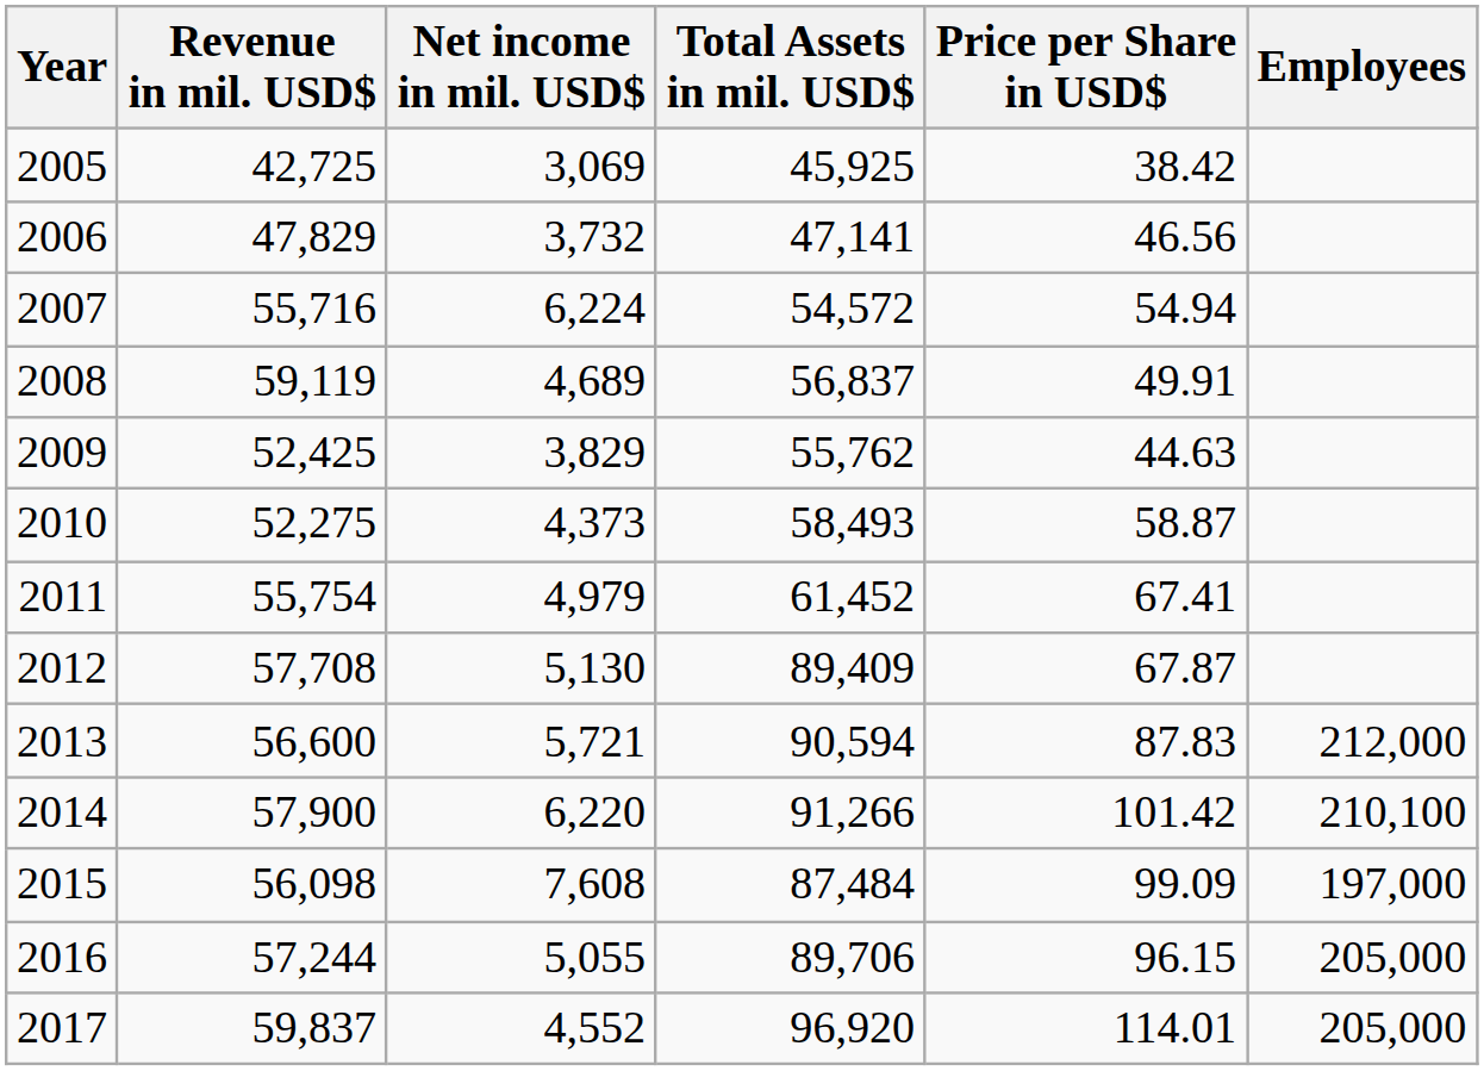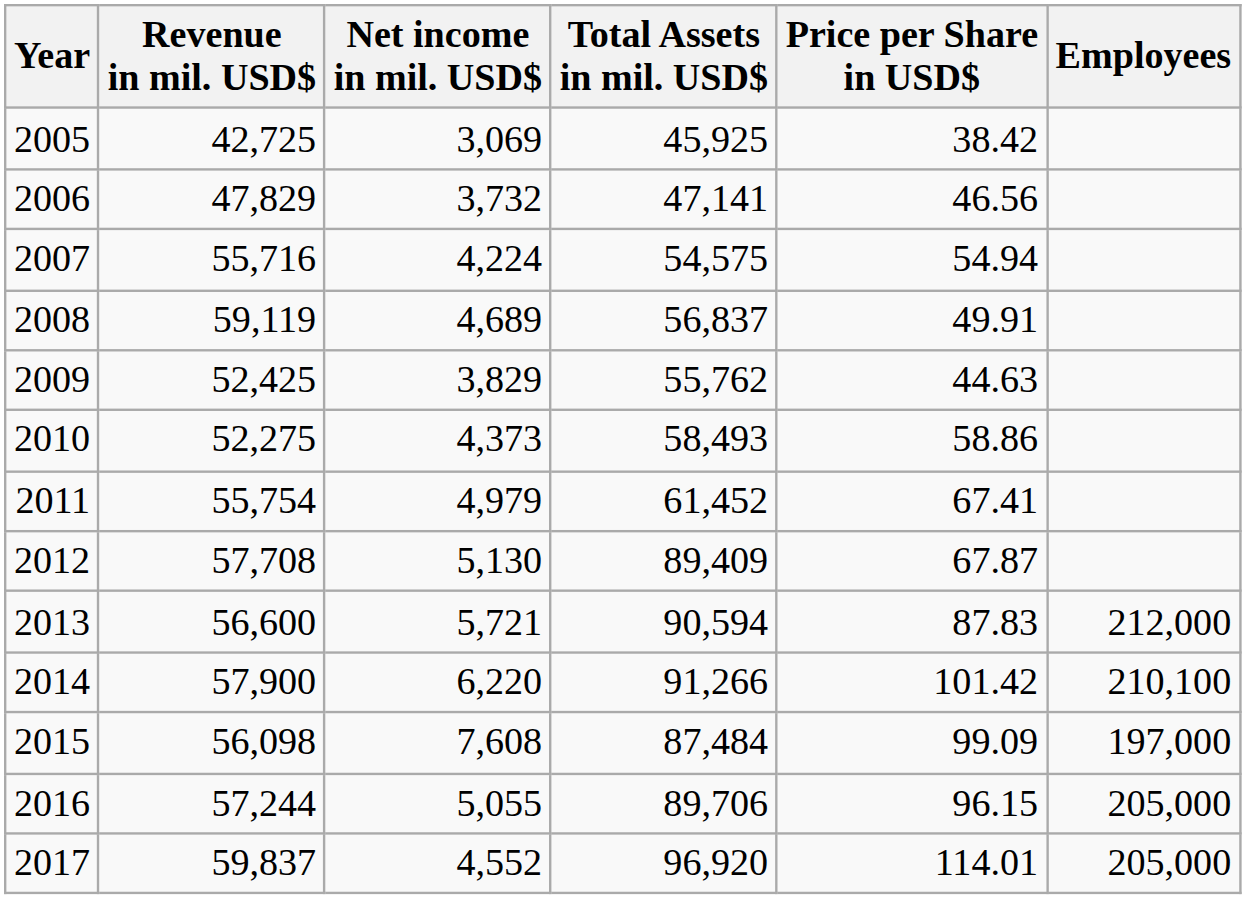2007 | Net income in mil. USD$: 6,224 -> 4,224
2007 | Total Assets in mil. USD$: 54,572 -> 54,575
2010 | Price per Share in USD$: 58.87 -> 58.86
